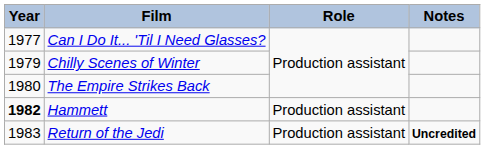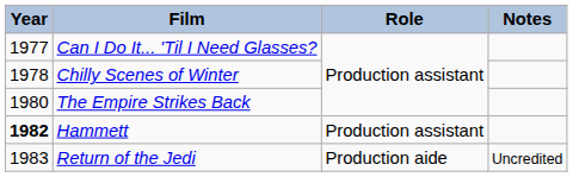Chilly Scenes of Winter | Year: 1979 -> 1978
Return of the Jedi | Role: Production assistant -> Production aide
Return of the Jedi | Notes: bold -> normal
